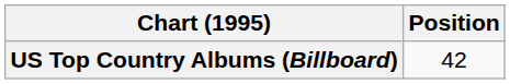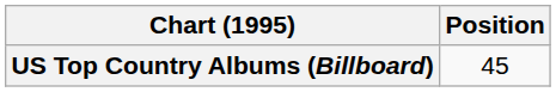US Top Country Albums (Billboard) | Position: 42 -> 45
